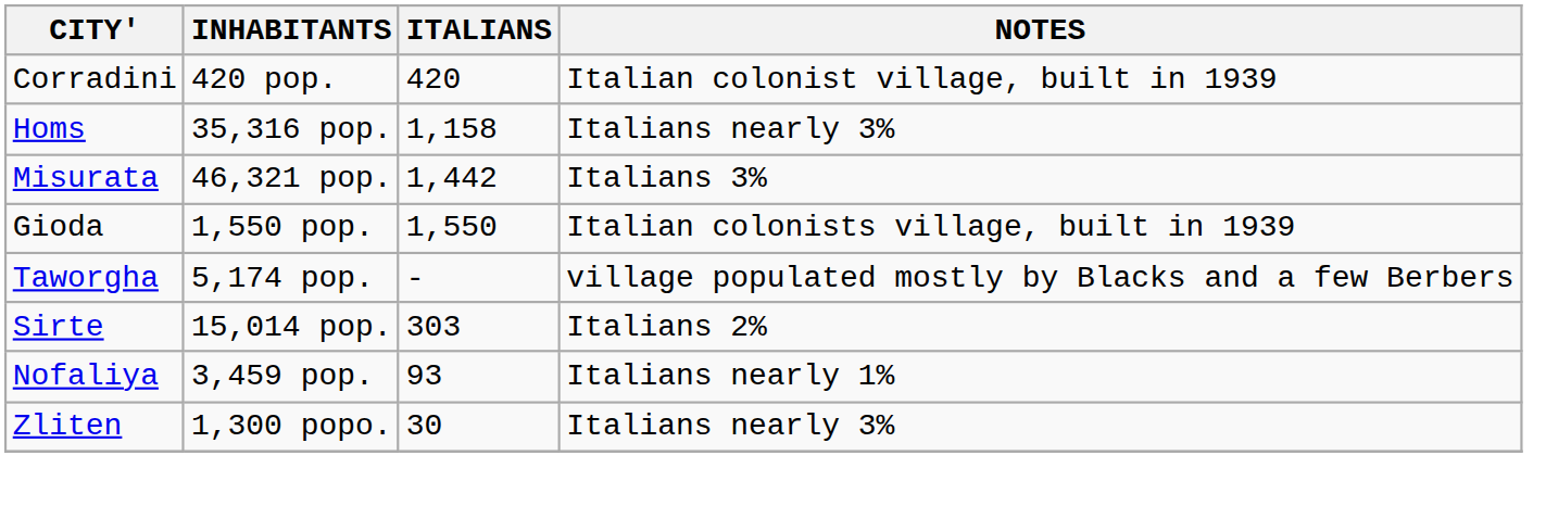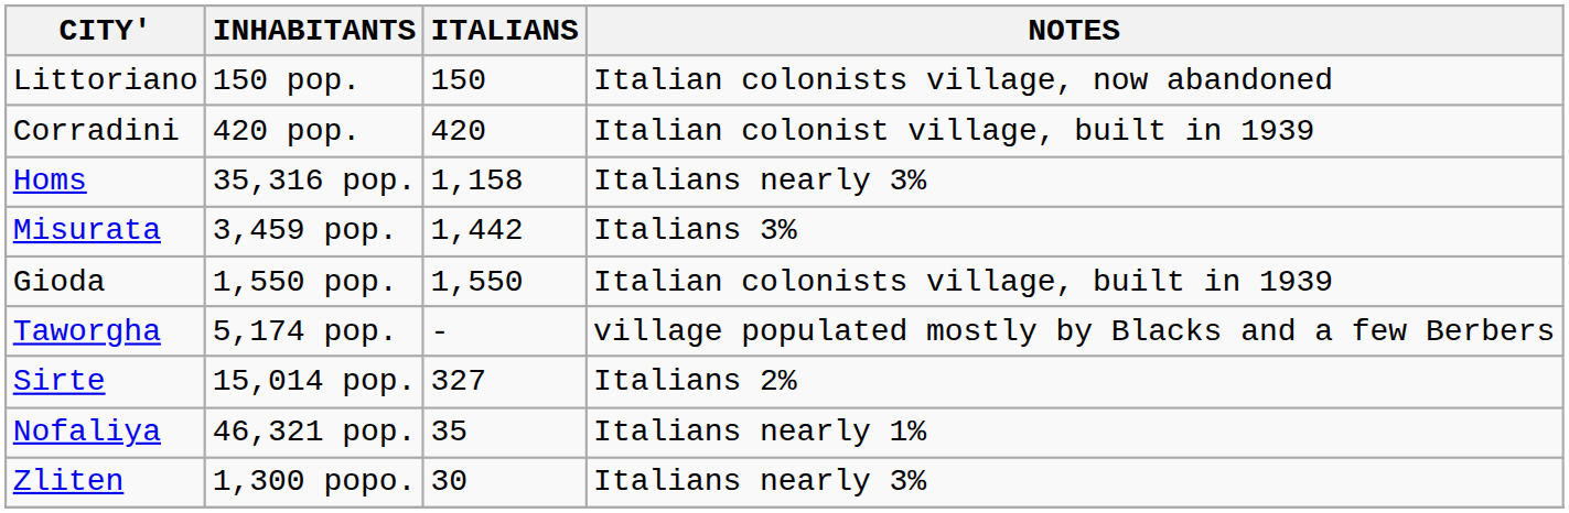+ row: Littoriano | 150 pop. | 150 | Italian colonists village, now abandoned
Misurata | INHABITANTS: 46,321 pop. -> 3,459 pop.
Sirte | ITALIANS: 303 -> 327
Nofaliya | INHABITANTS: 3,459 pop. -> 46,321 pop.
Nofaliya | ITALIANS: 93 -> 35
